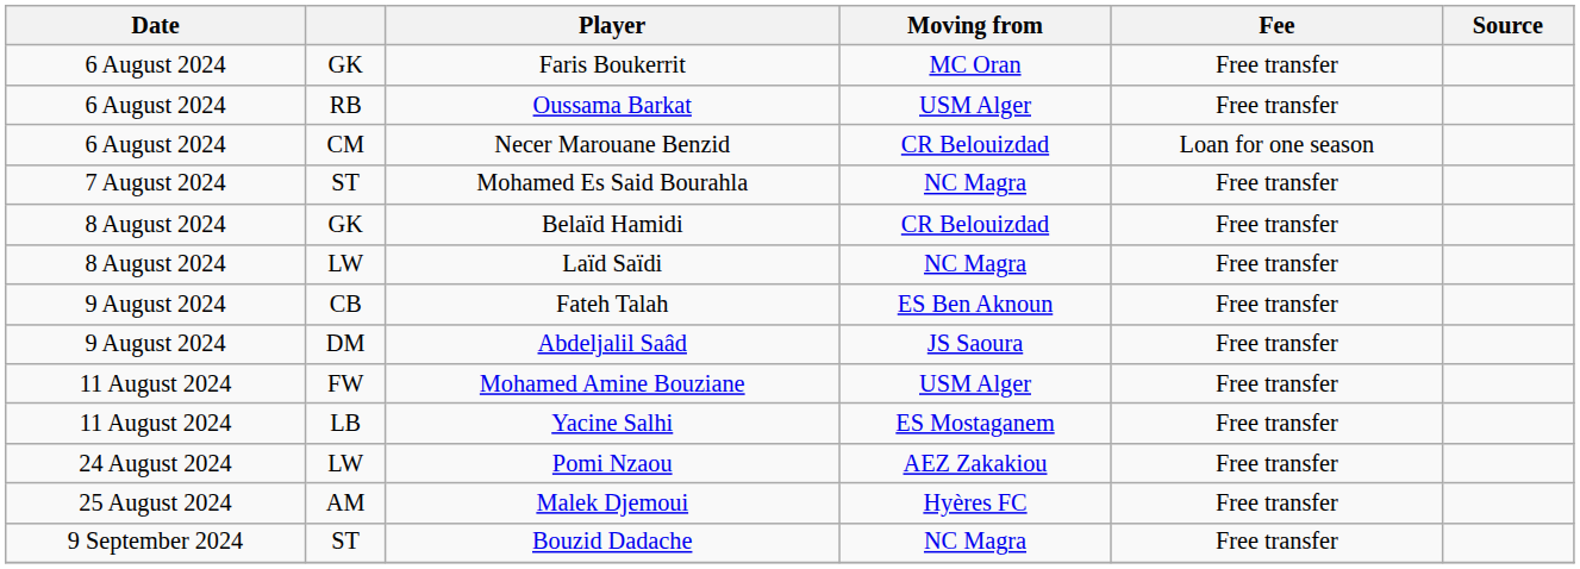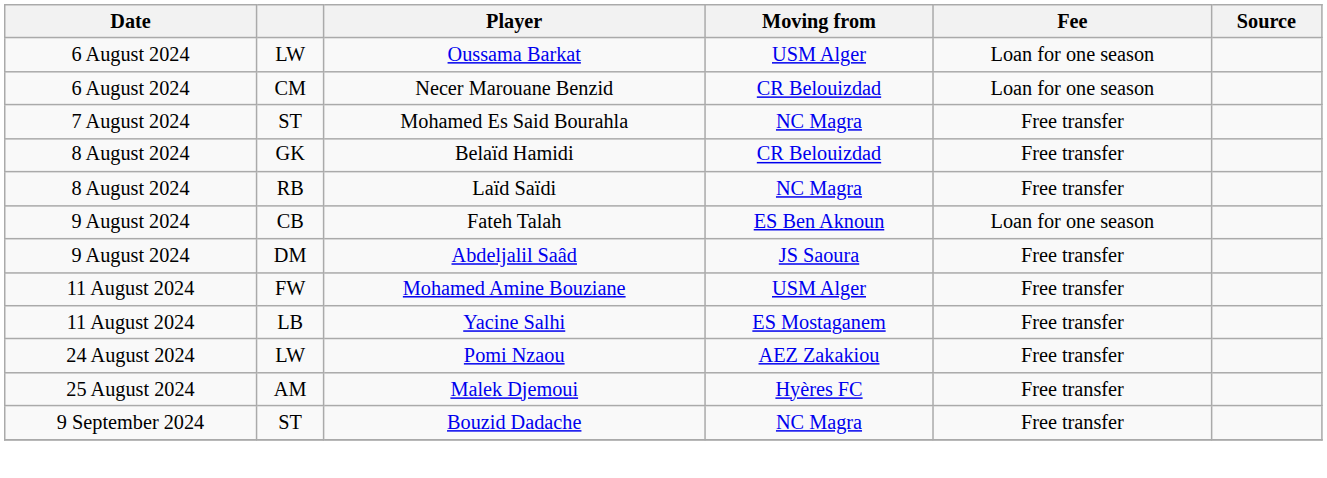- row: 6 August 2024 | GK | Faris Boukerrit | MC Oran | Free transfer
Oussama Barkat | column 2: RB -> LW
Oussama Barkat | Fee: Free transfer -> Loan for one season
Laïd Saïdi | column 2: LW -> RB
Fateh Talah | Fee: Free transfer -> Loan for one season
